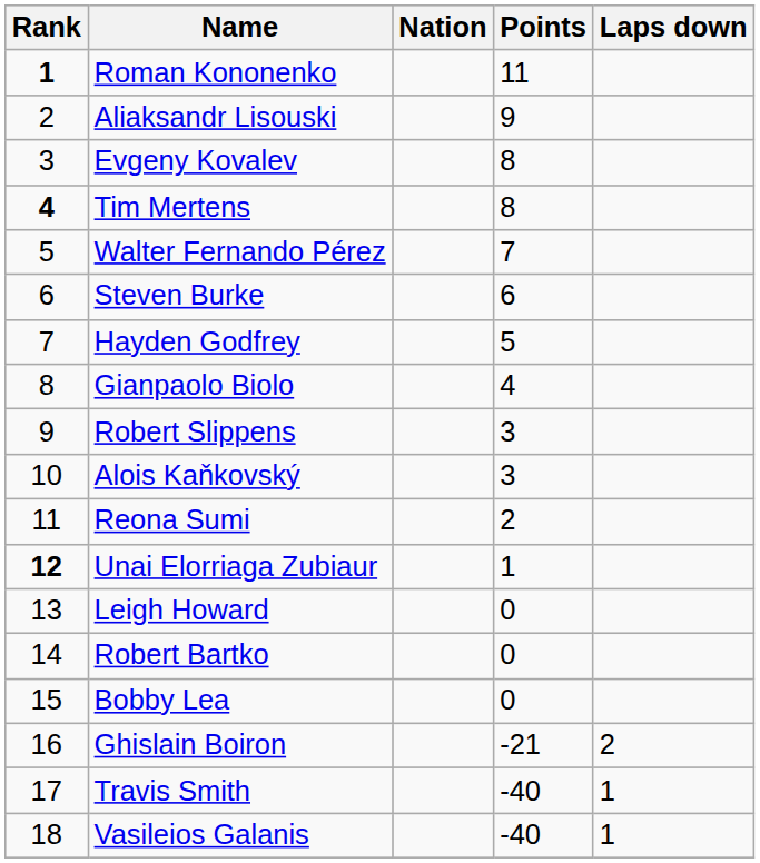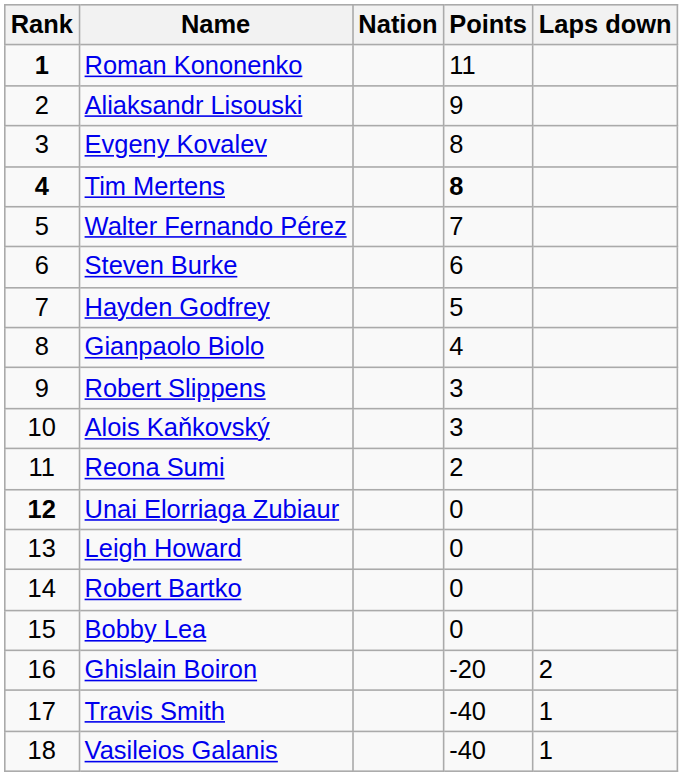Tim Mertens | Points: normal -> bold
Unai Elorriaga Zubiaur | Points: 1 -> 0
Ghislain Boiron | Points: -21 -> -20
